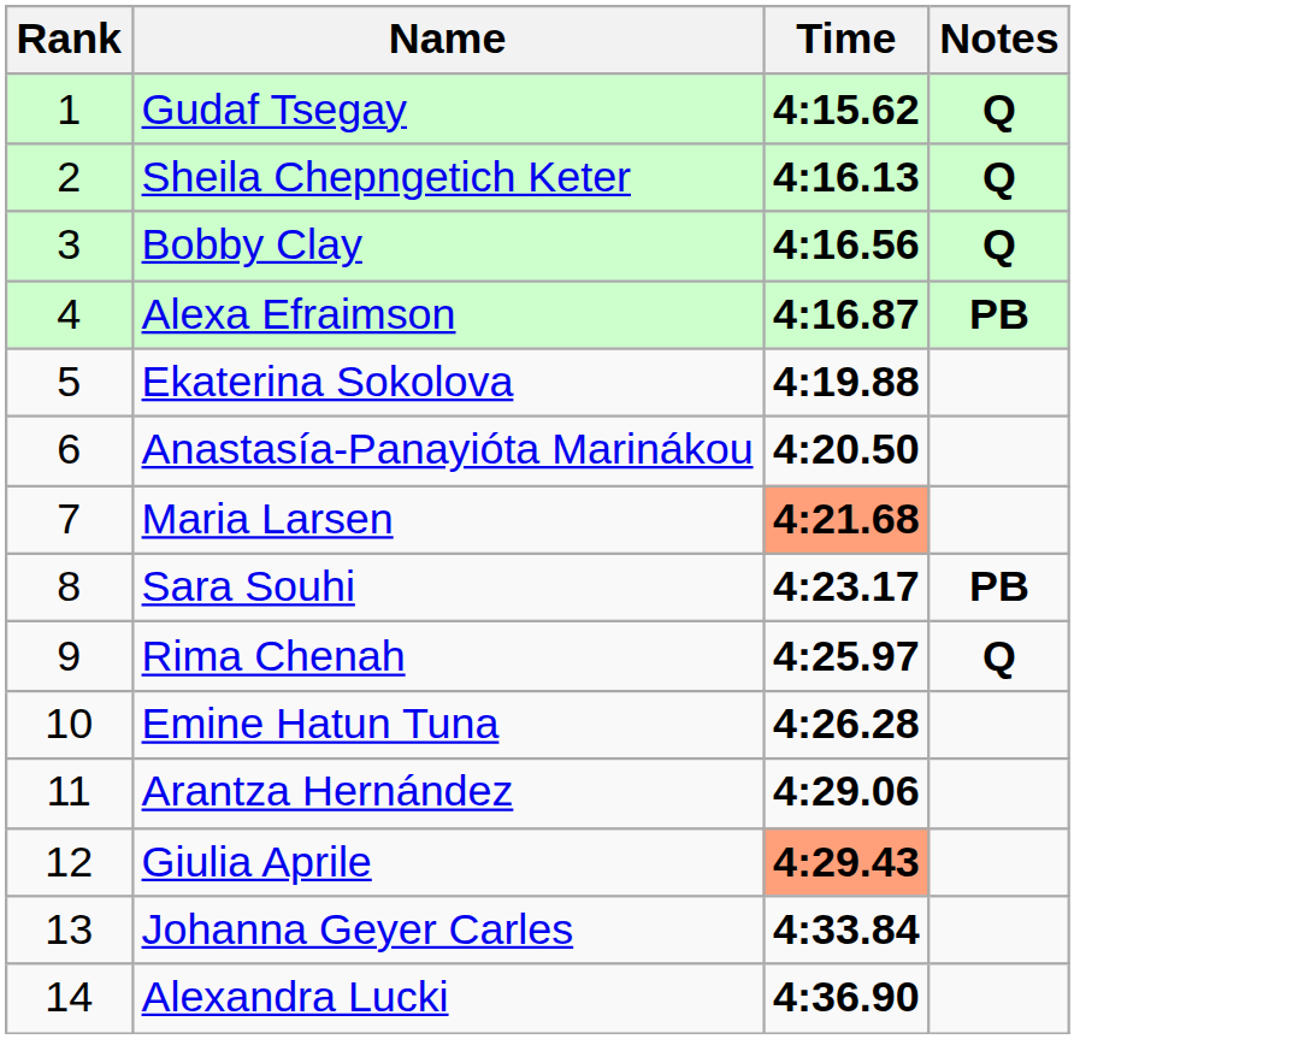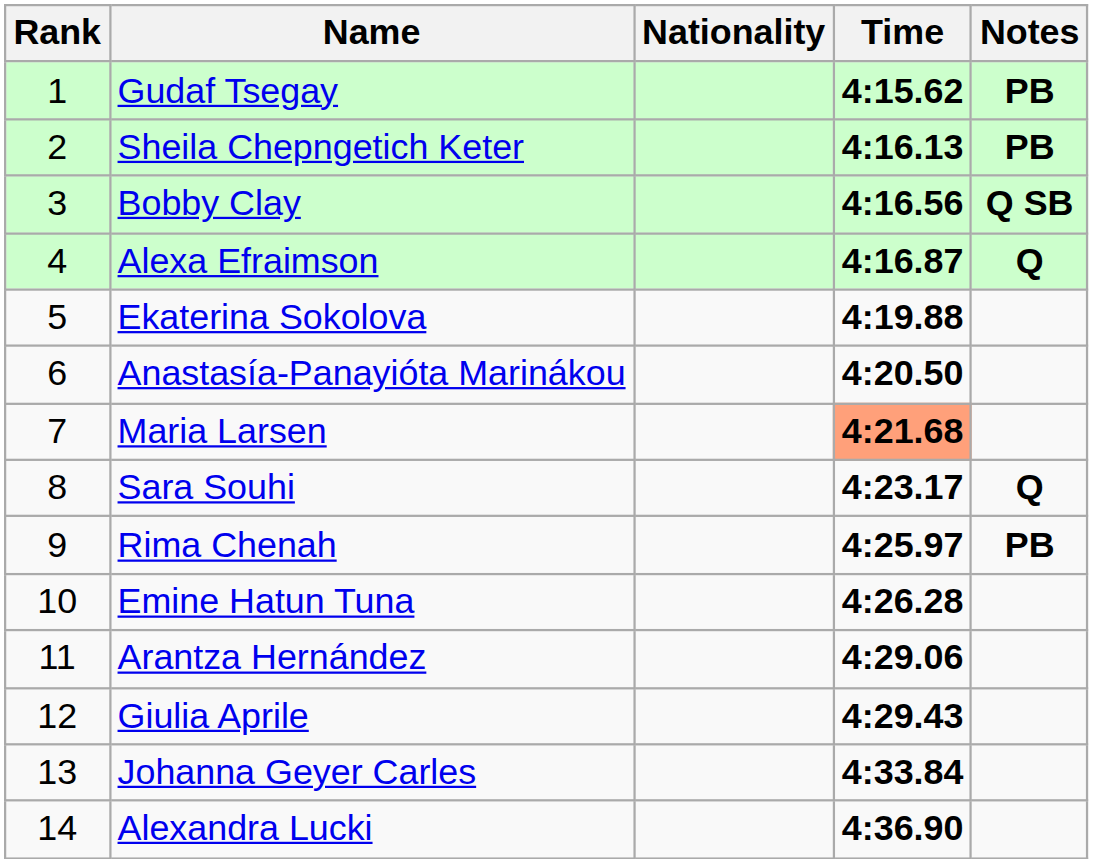+ column: Nationality
Gudaf Tsegay | Notes: Q -> PB
Sheila Chepngetich Keter | Notes: Q -> PB
Bobby Clay | Notes: Q -> Q SB
Alexa Efraimson | Notes: PB -> Q
Sara Souhi | Notes: PB -> Q
Rima Chenah | Notes: Q -> PB
Giulia Aprile | Time: lightsalmon background -> no background
